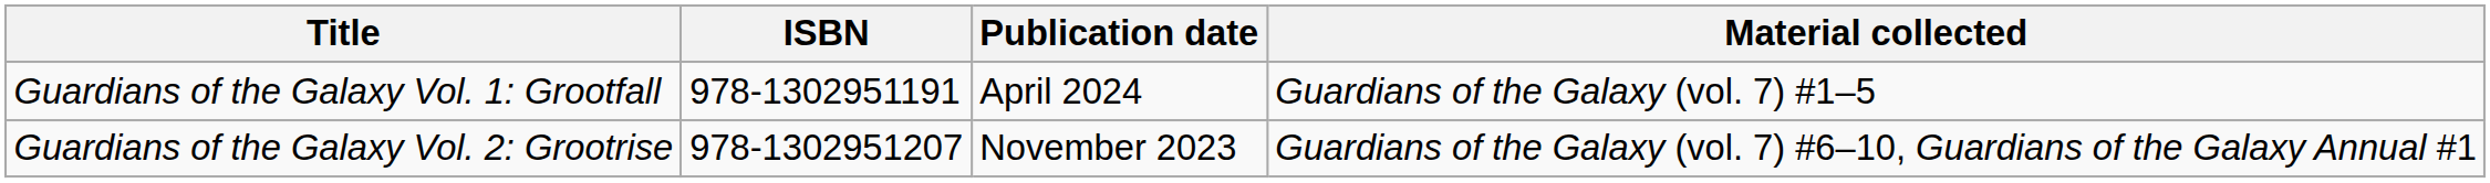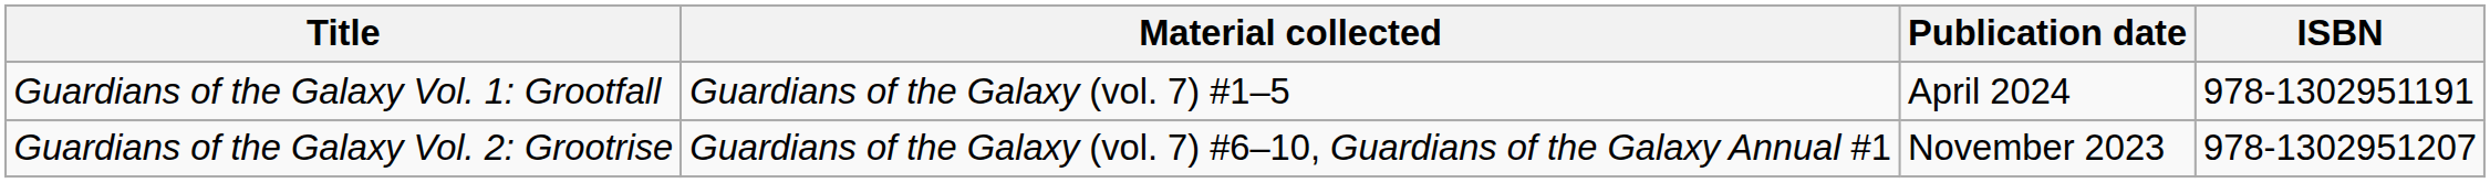columns swapped: Material collected <-> ISBN
